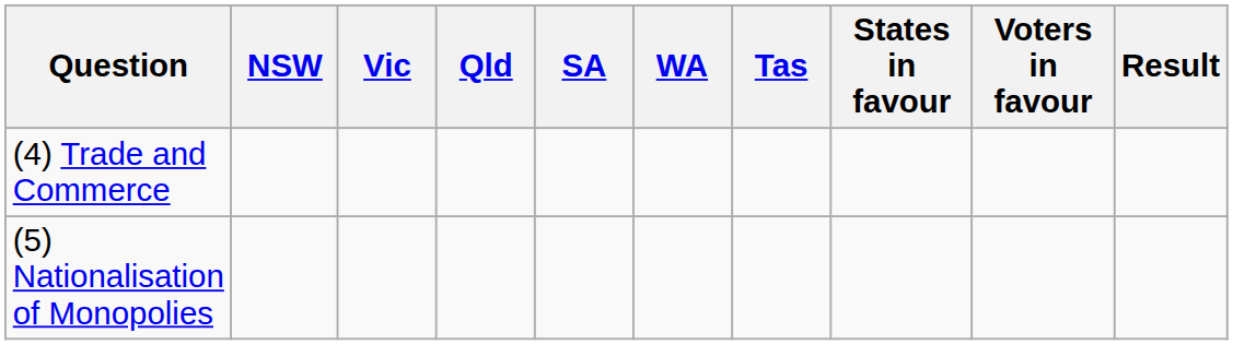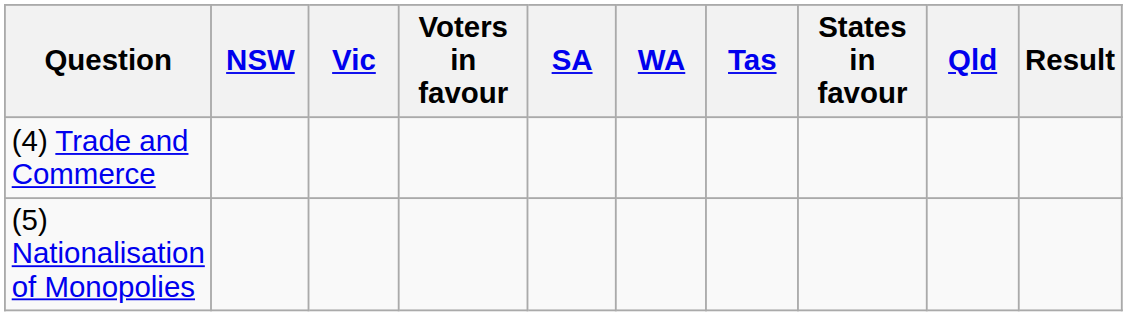columns swapped: Qld <-> Voters in favour
